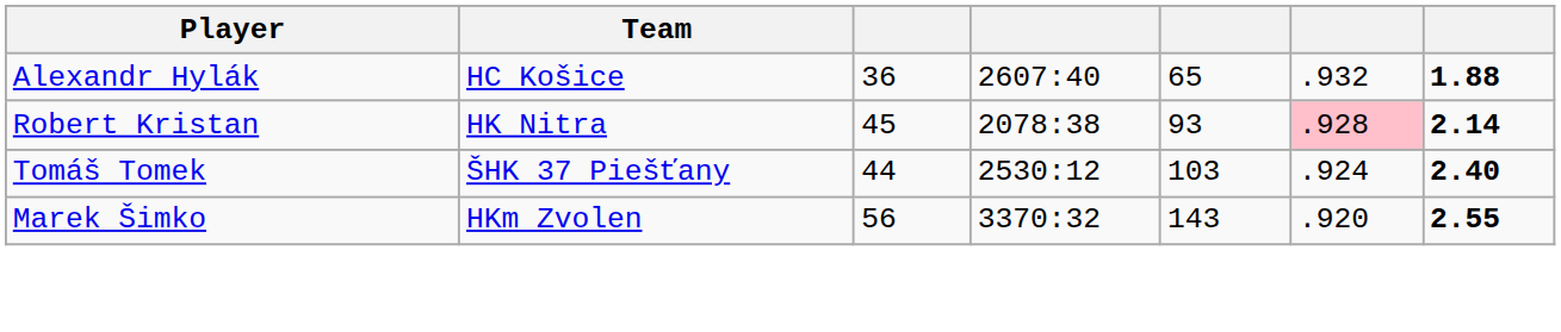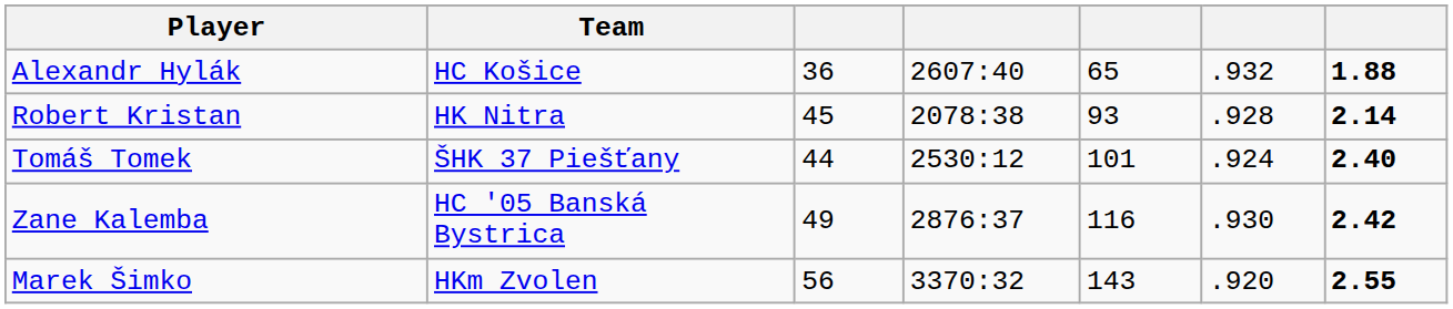Robert Kristan | column 6: pink background -> no background
Tomáš Tomek | column 5: 103 -> 101
+ row: Zane Kalemba | HC '05 Banská Bystrica | 49 | 2876:37 | 116 | .930 | 2.42
